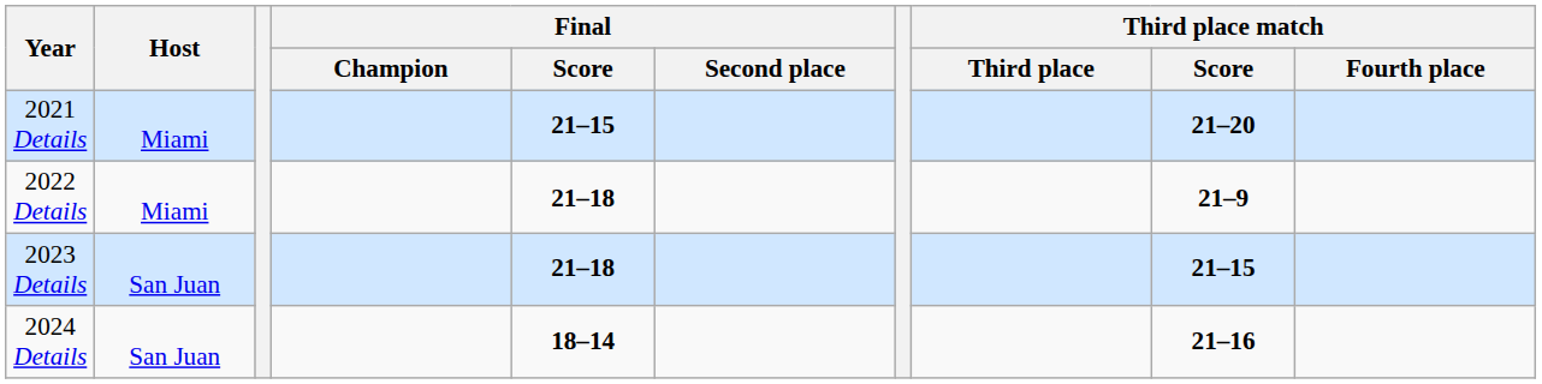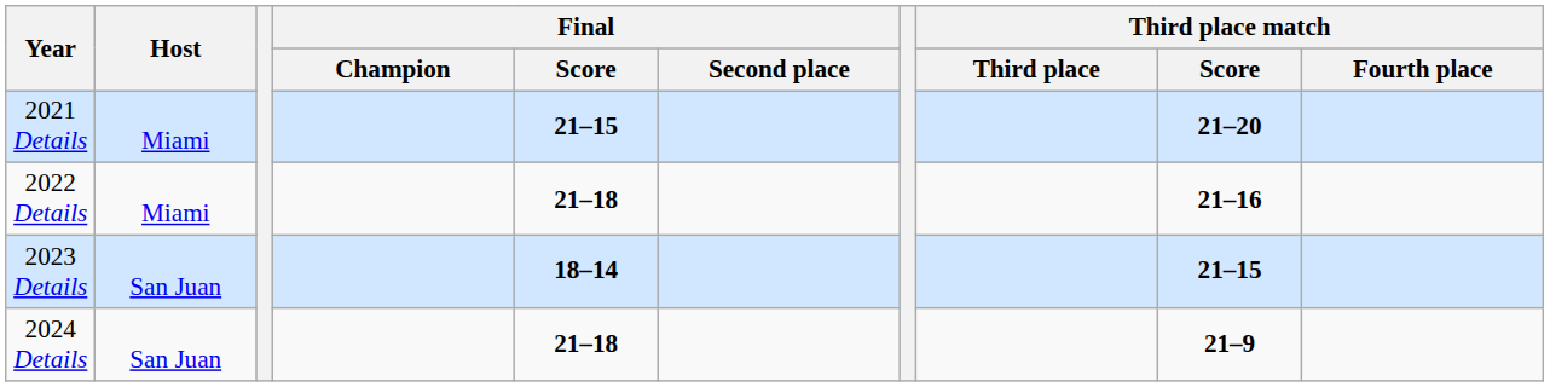2022 Details | Third place match / Score: 21–9 -> 21–16
2023 Details | Final / Score: 21–18 -> 18–14
2024 Details | Final / Score: 18–14 -> 21–18
2024 Details | Third place match / Score: 21–16 -> 21–9
